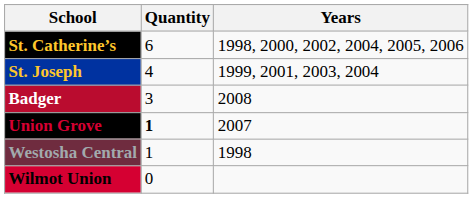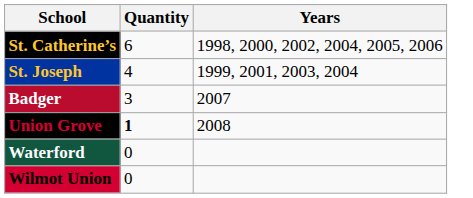Badger | Years: 2008 -> 2007
Union Grove | Years: 2007 -> 2008
- row: Westosha Central | 1 | 1998
+ row: Waterford | 0
